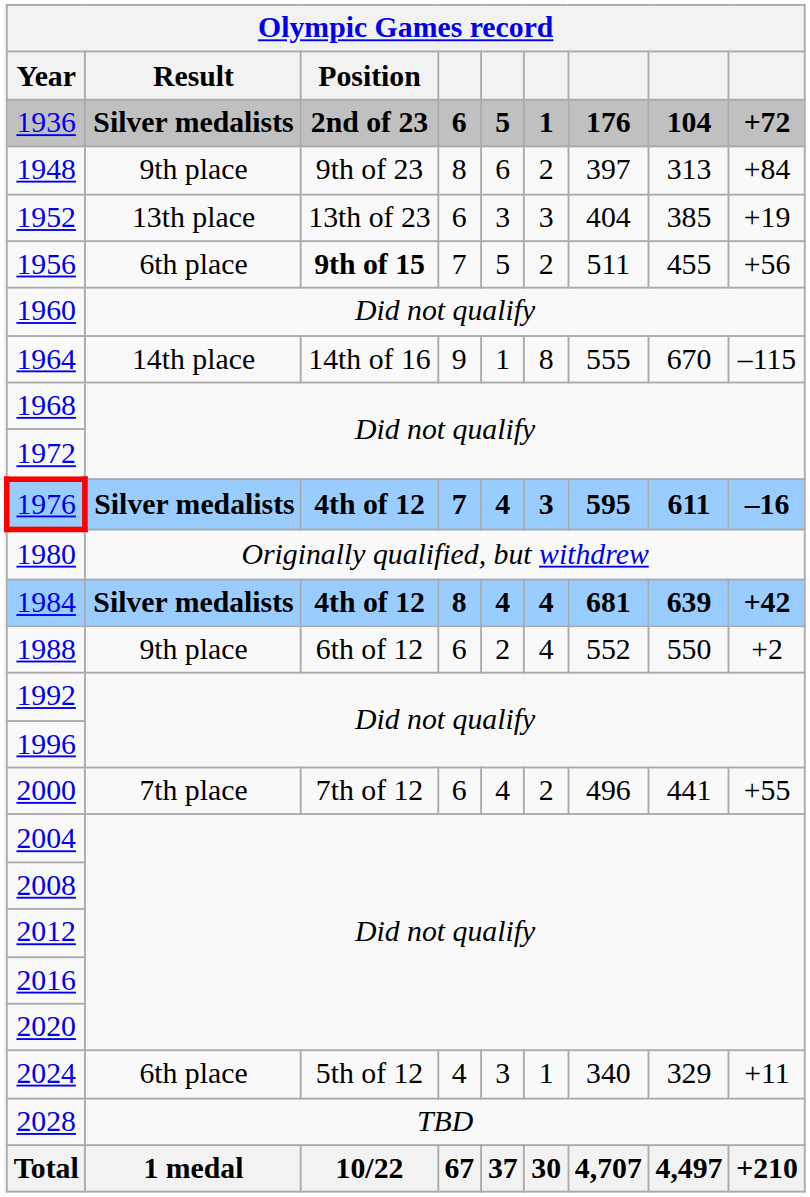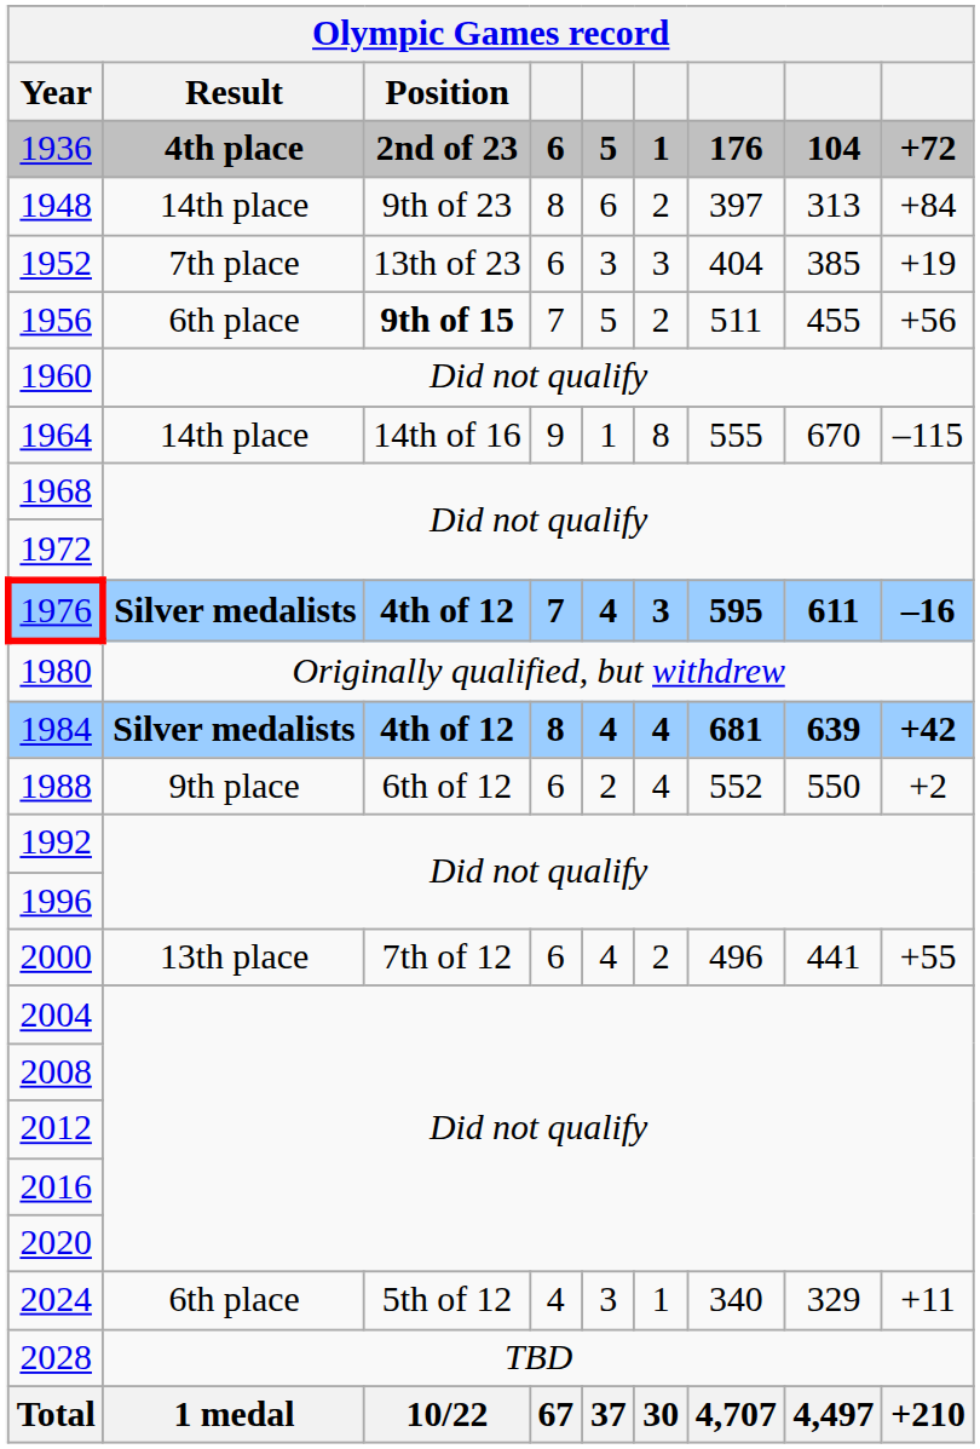1936 | Result: Silver medalists -> 4th place
1948 | Result: 9th place -> 14th place
1952 | Result: 13th place -> 7th place
2000 | Result: 7th place -> 13th place
